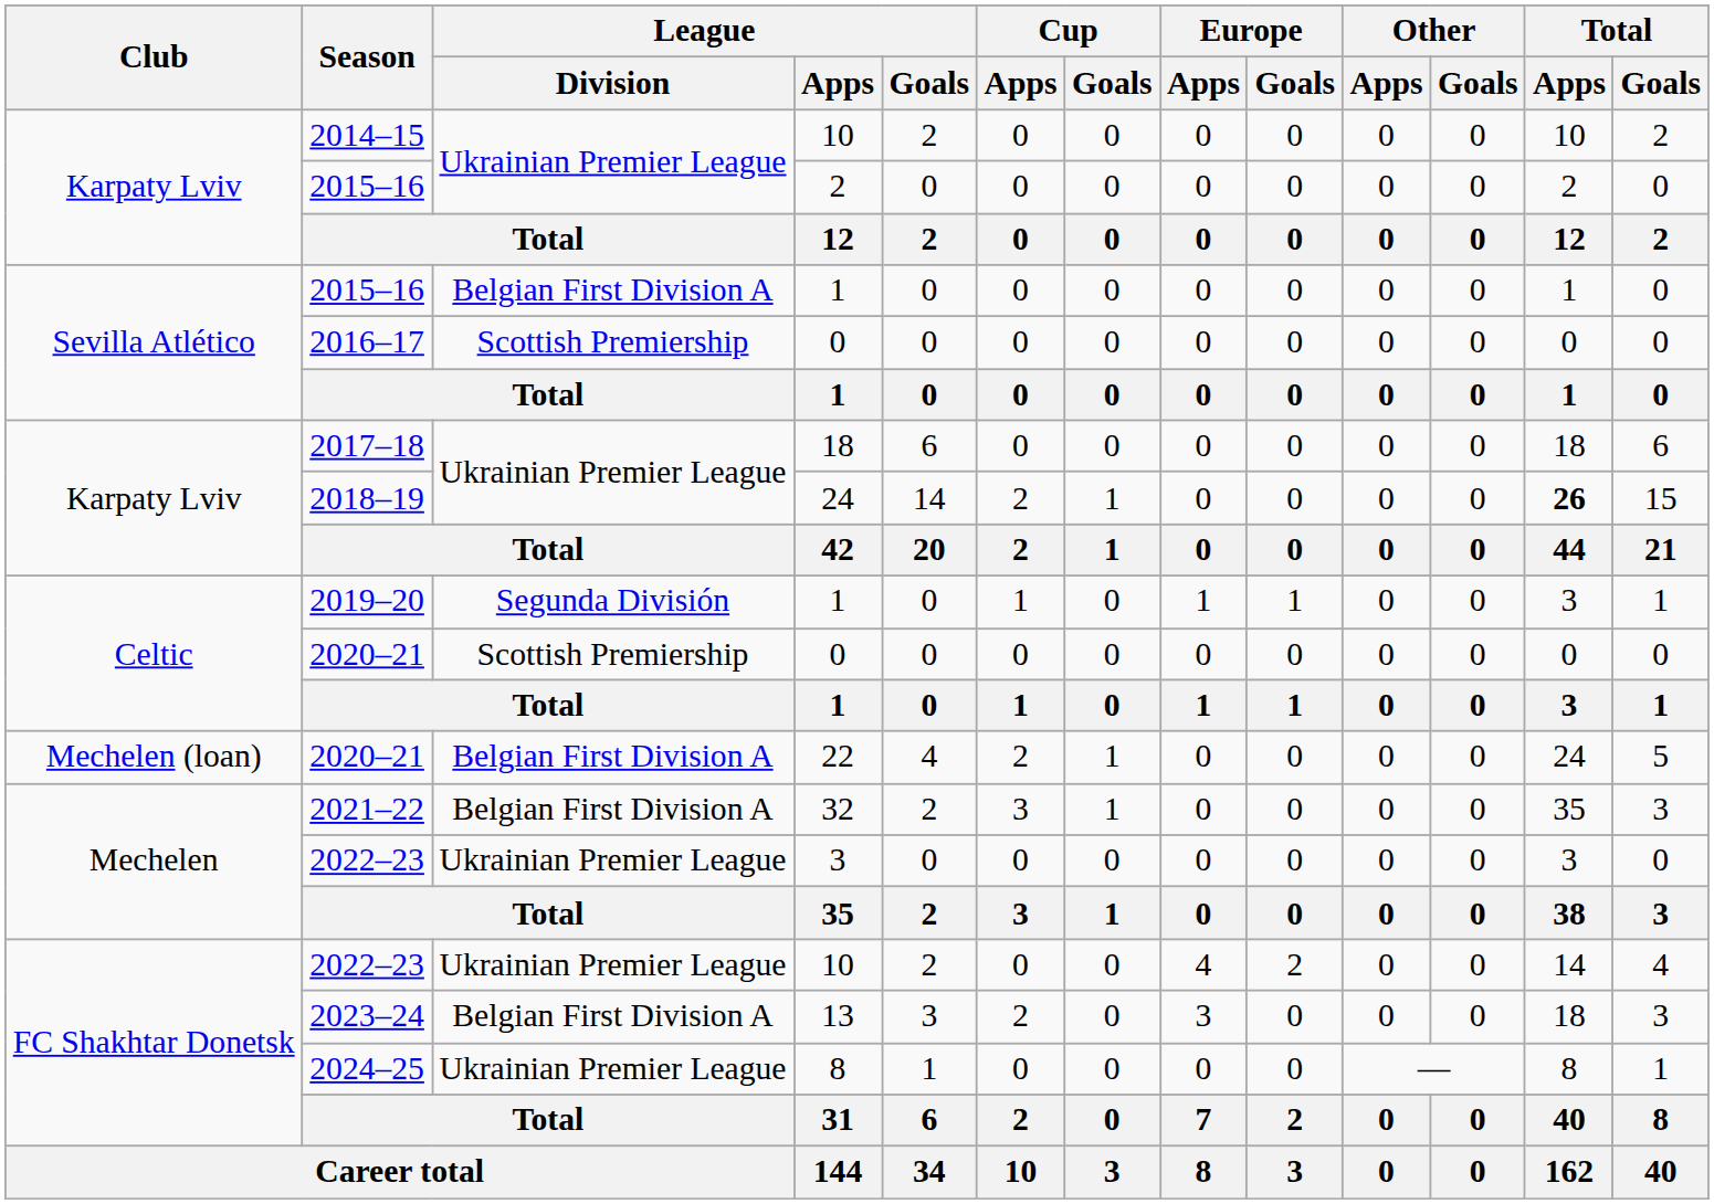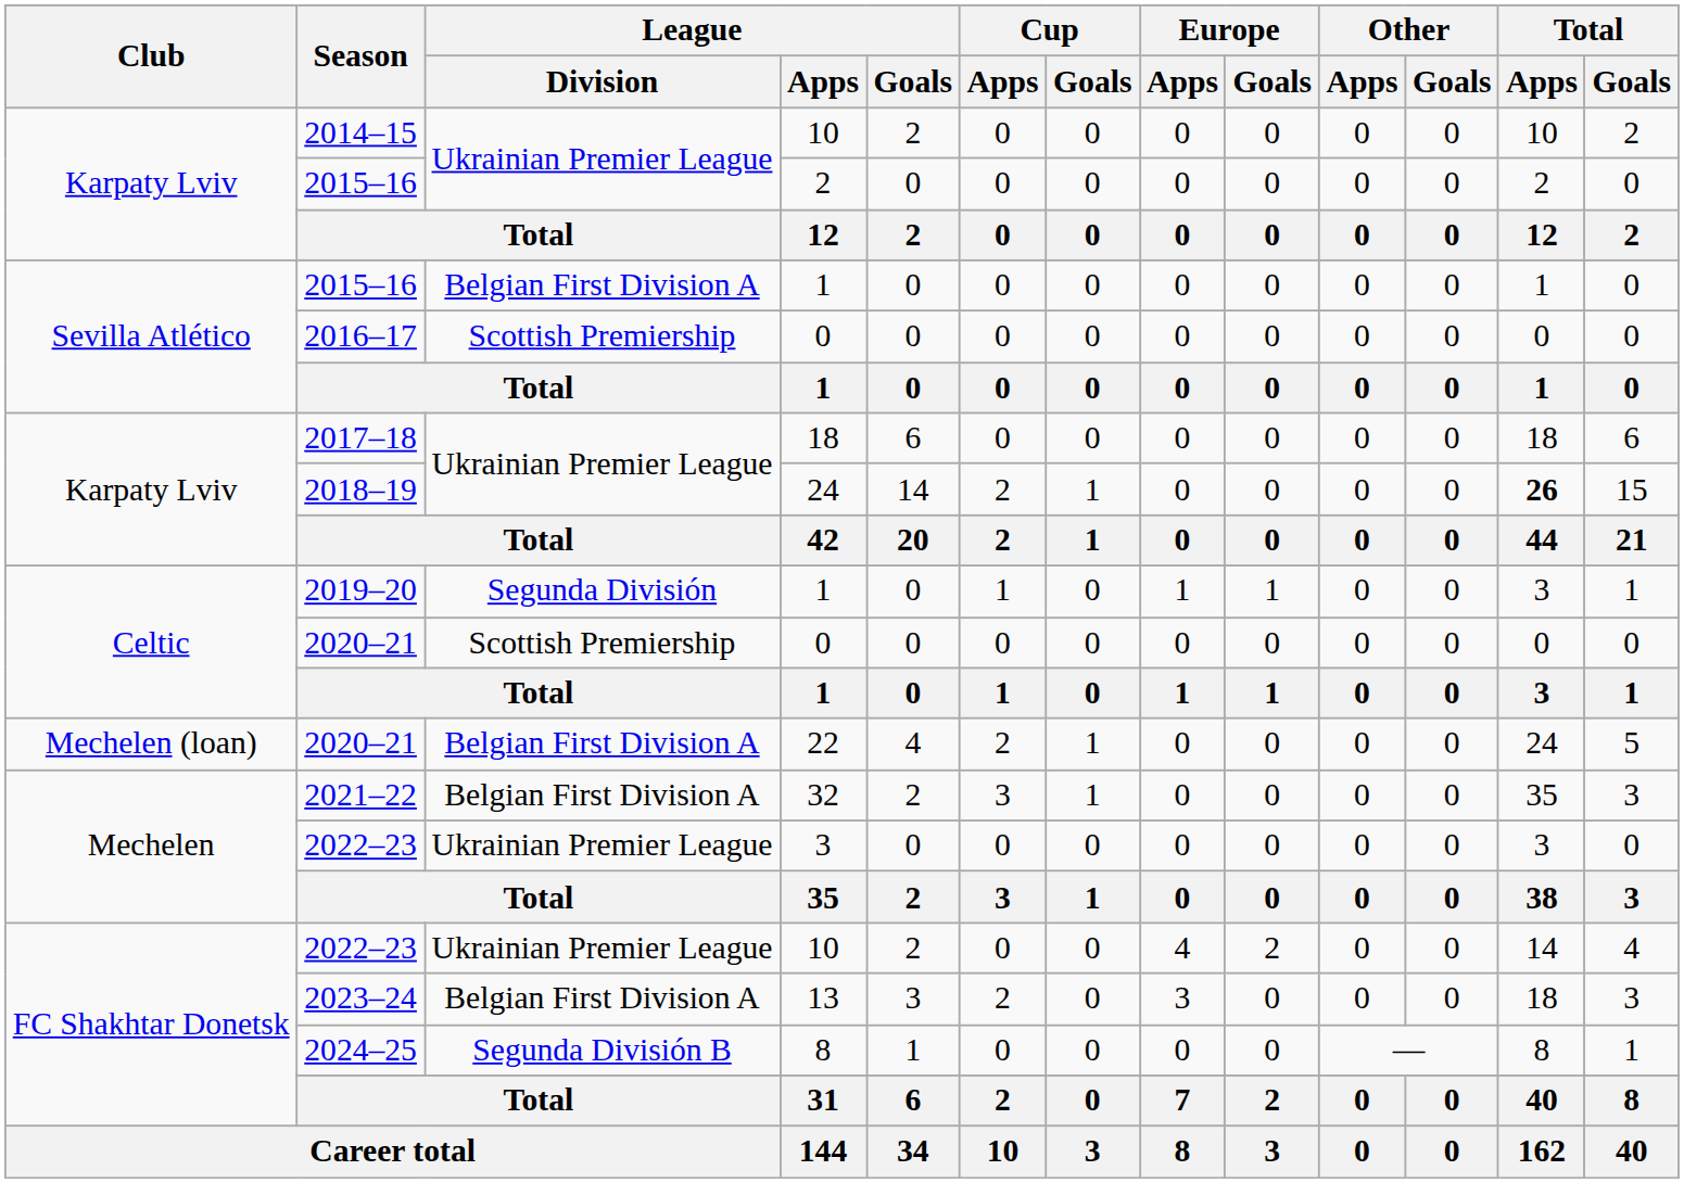2024–25 | League / Division: Ukrainian Premier League -> Segunda División B
